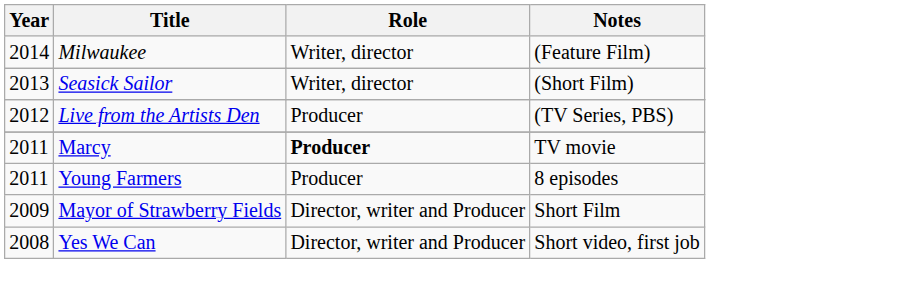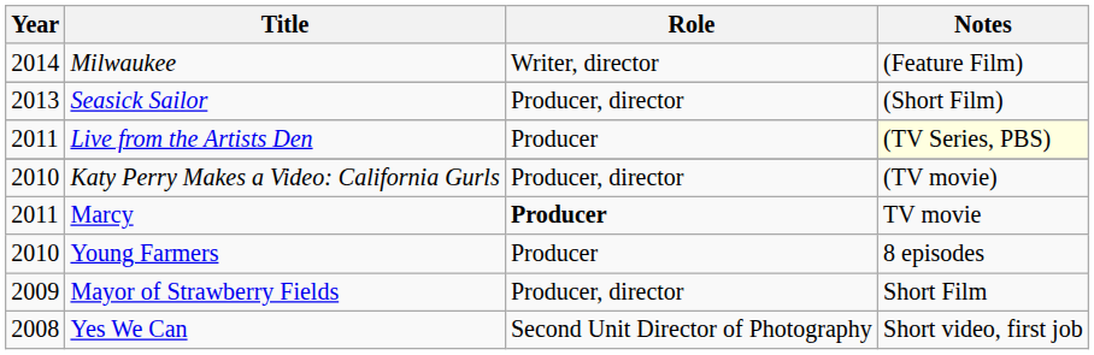Seasick Sailor | Role: Writer, director -> Producer, director
Live from the Artists Den | Year: 2012 -> 2011
Live from the Artists Den | Notes: no background -> lightyellow background
+ row: 2010 | Katy Perry Makes a Video: California Gurls | Producer, director | (TV movie)
Young Farmers | Year: 2011 -> 2010
Mayor of Strawberry Fields | Role: Director, writer and Producer -> Producer, director
Yes We Can | Role: Director, writer and Producer -> Second Unit Director of Photography
